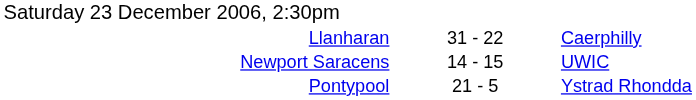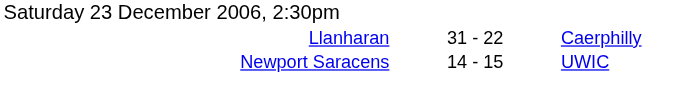- row: Pontypool | 21 - 5 | Ystrad Rhondda
